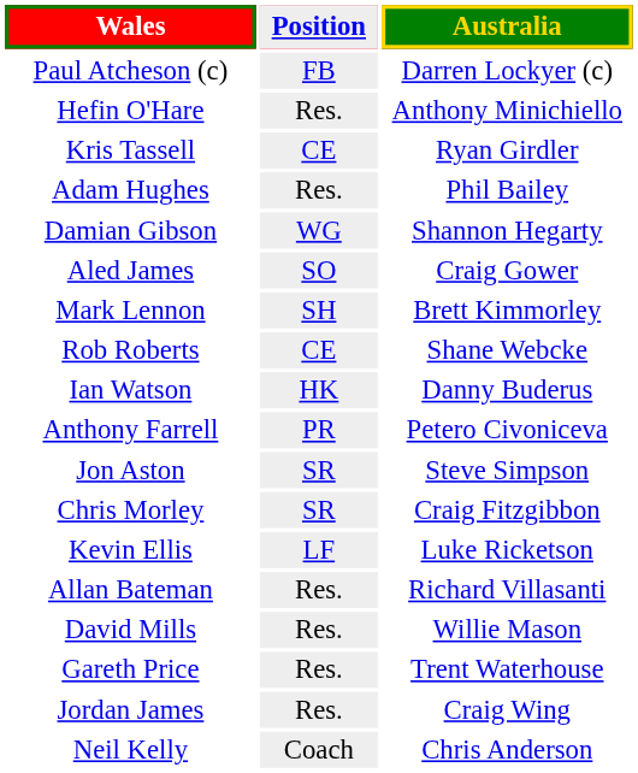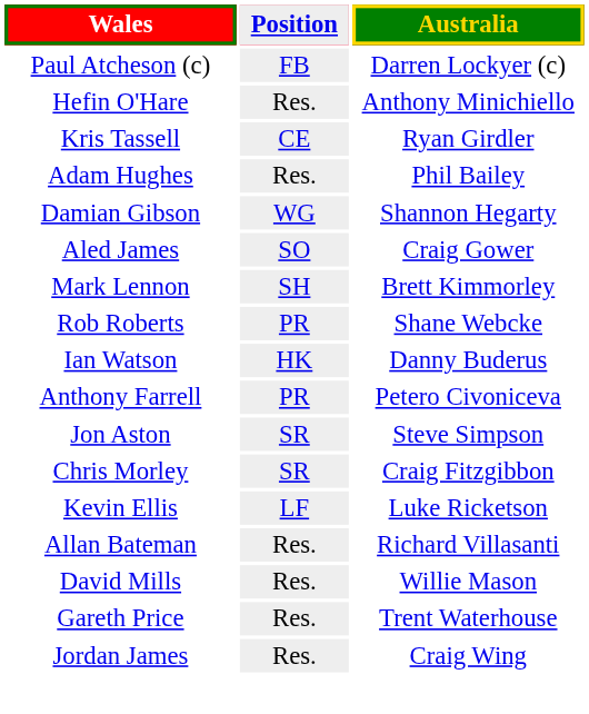Rob Roberts | Position: CE -> PR
- row: Neil Kelly | Coach | Chris Anderson
